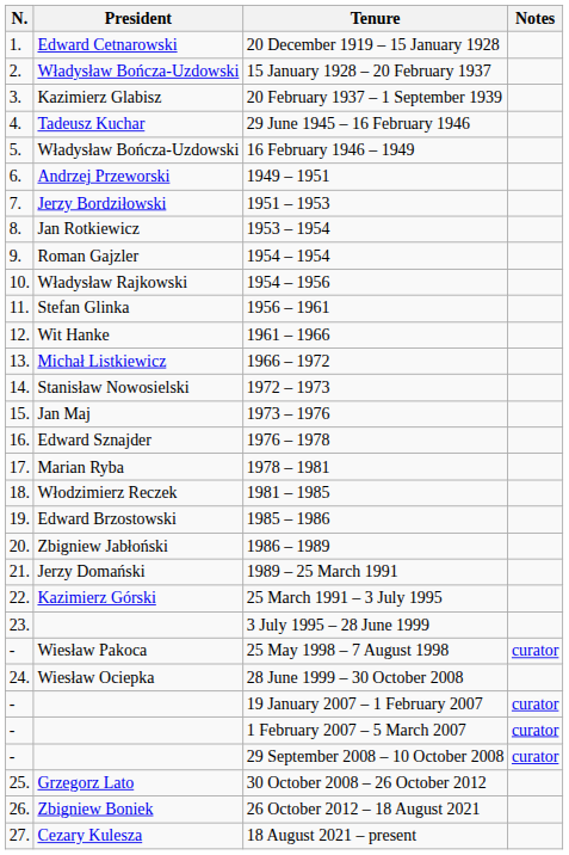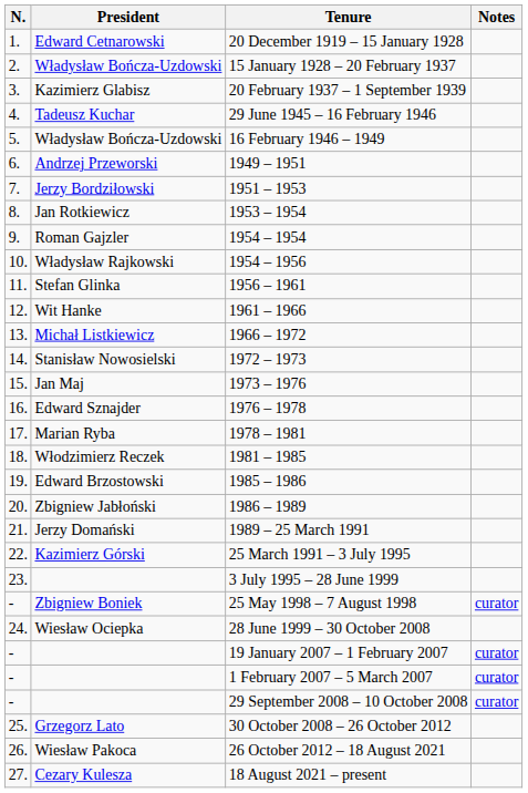25 May 1998 – 7 August 1998 | President: Wiesław Pakoca -> Zbigniew Boniek
26 October 2012 – 18 August 2021 | President: Zbigniew Boniek -> Wiesław Pakoca
